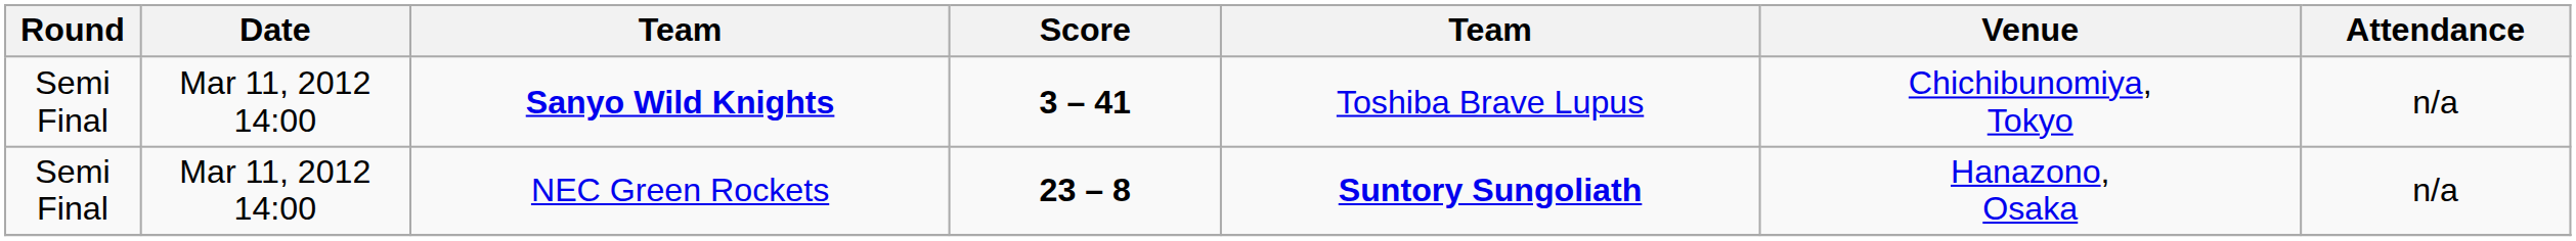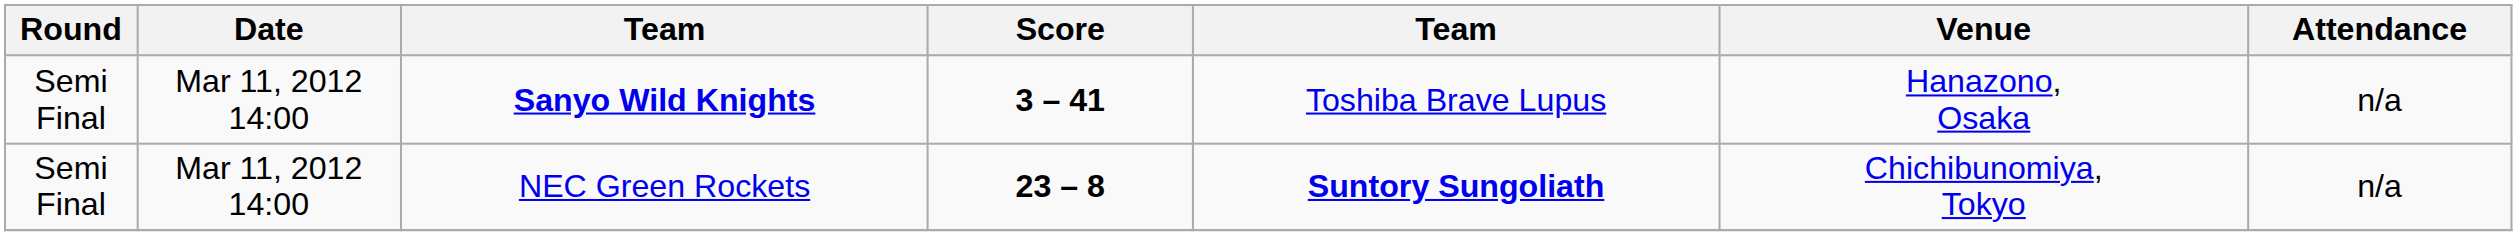Sanyo Wild Knights | Venue: Chichibunomiya, Tokyo -> Hanazono, Osaka
NEC Green Rockets | Venue: Hanazono, Osaka -> Chichibunomiya, Tokyo
